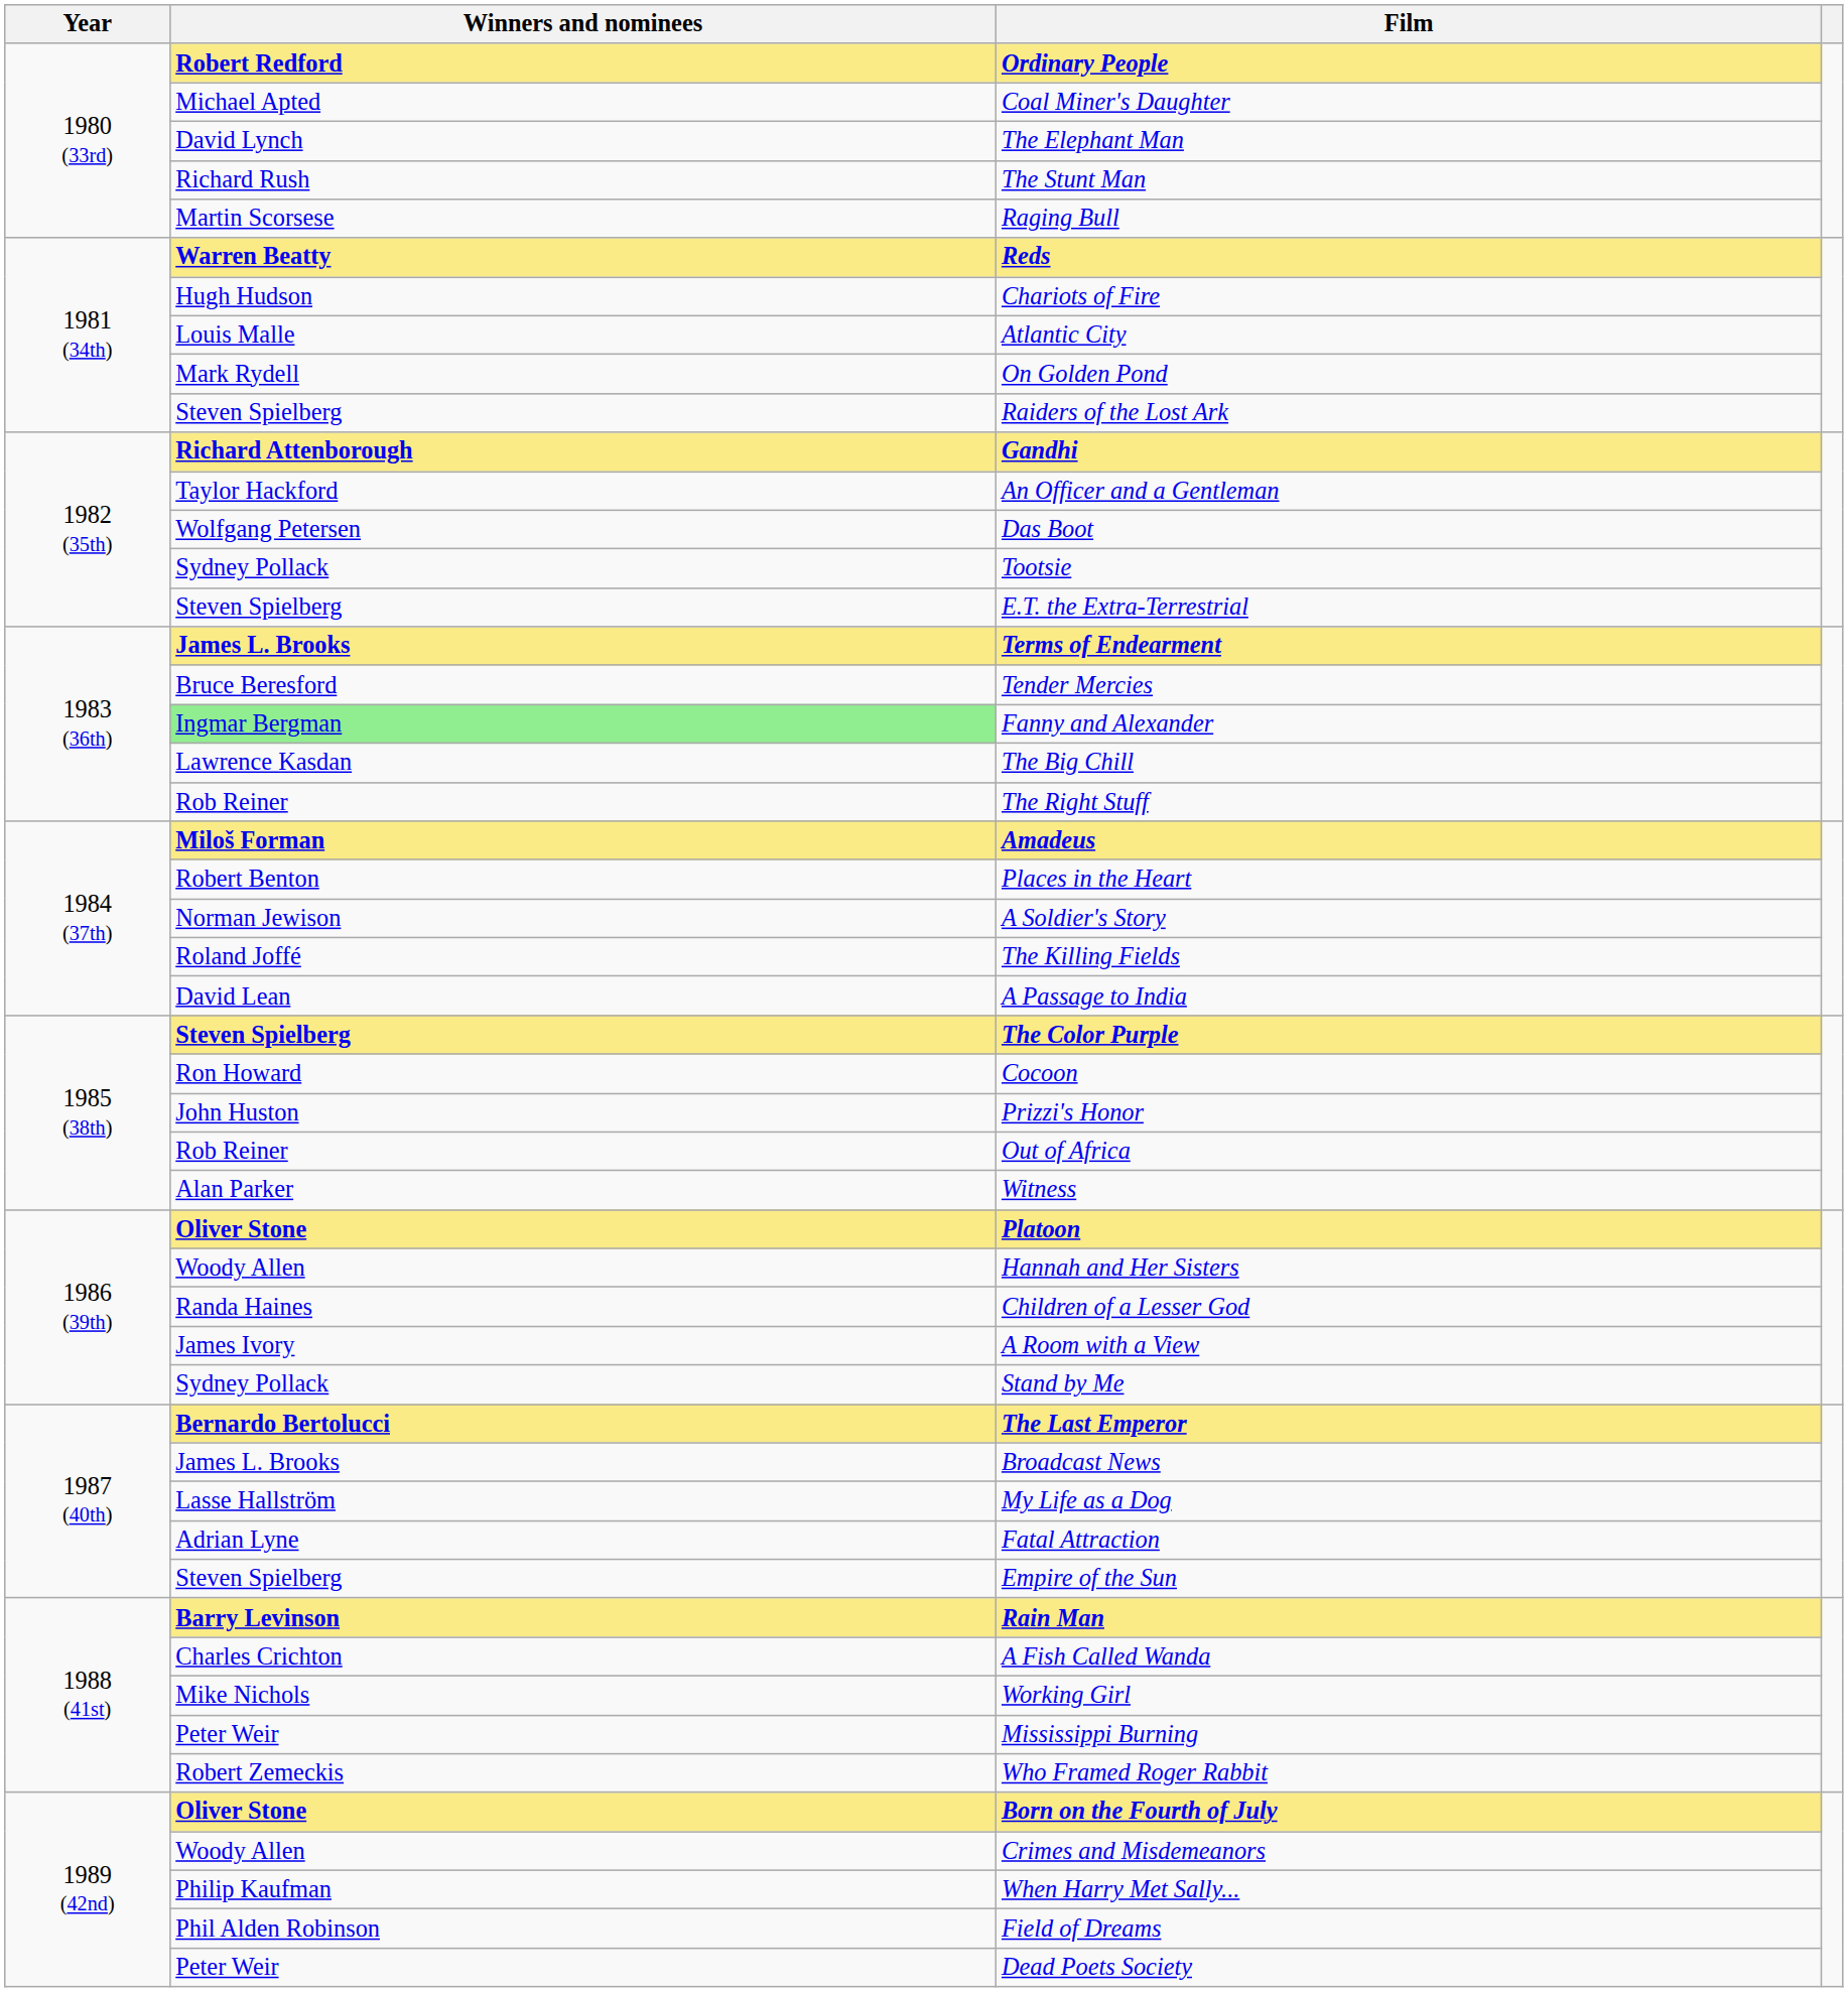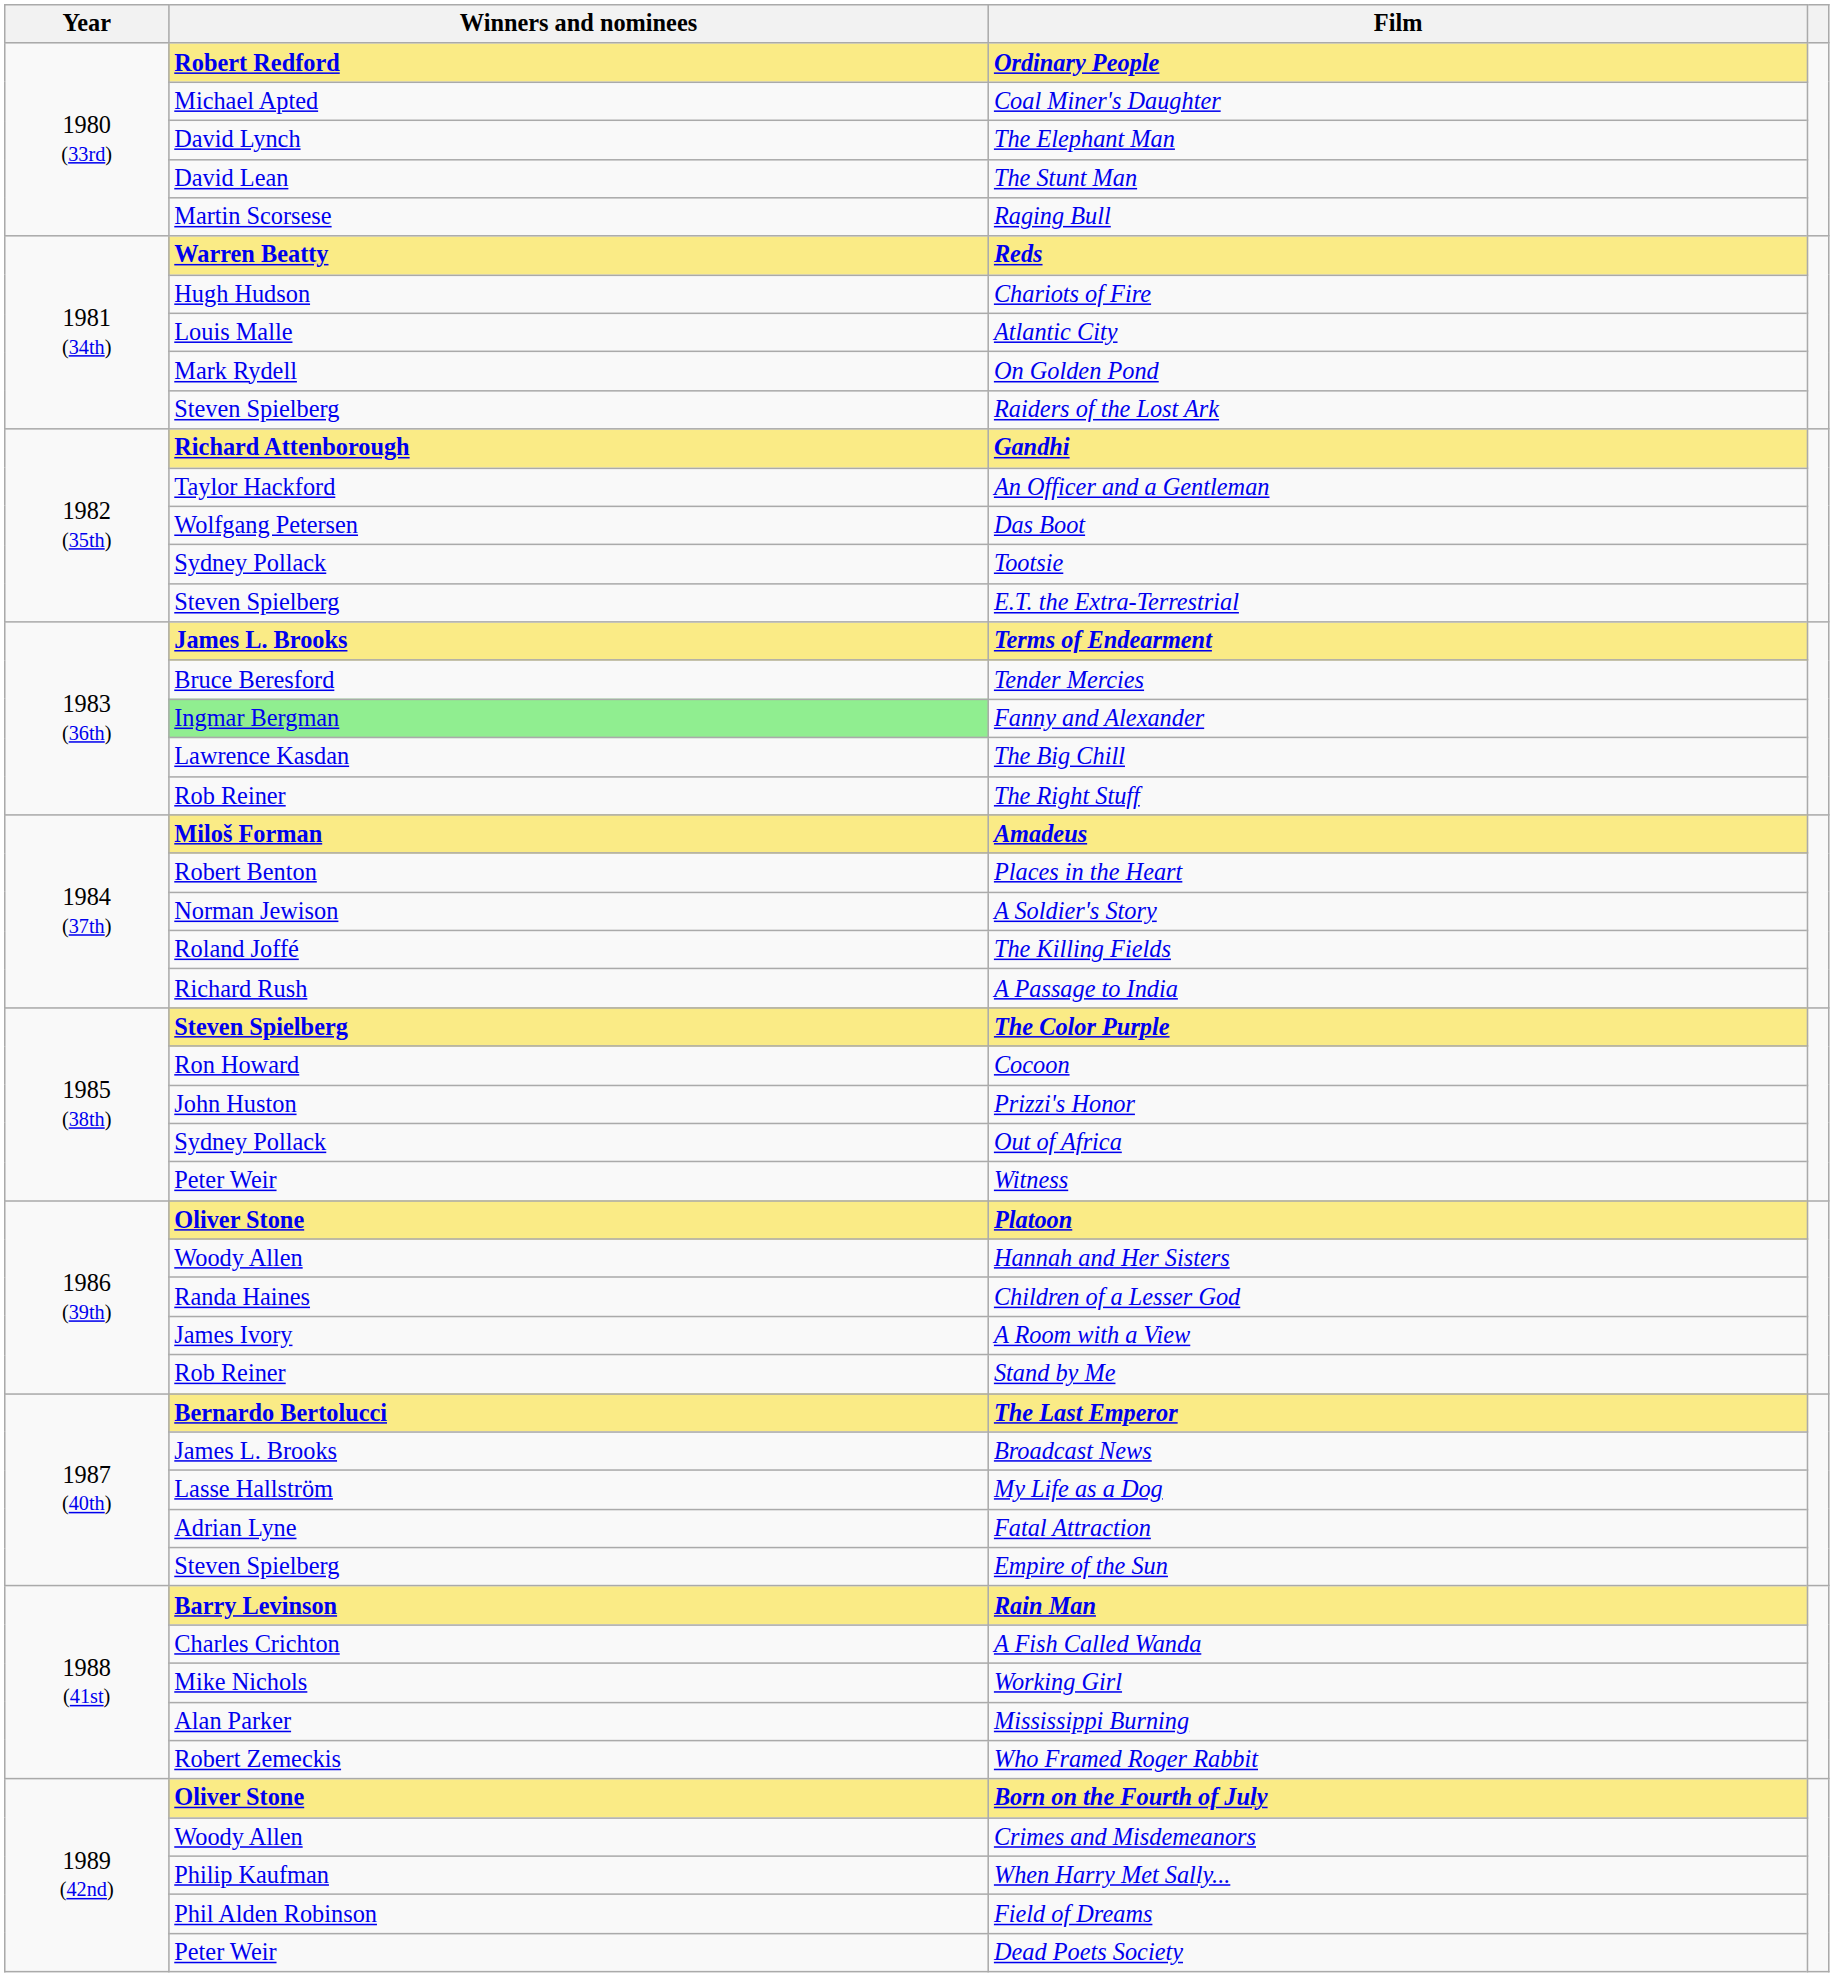The Stunt Man | Winners and nominees: Richard Rush -> David Lean
A Passage to India | Winners and nominees: David Lean -> Richard Rush
Out of Africa | Winners and nominees: Rob Reiner -> Sydney Pollack
Witness | Winners and nominees: Alan Parker -> Peter Weir
Stand by Me | Winners and nominees: Sydney Pollack -> Rob Reiner
Mississippi Burning | Winners and nominees: Peter Weir -> Alan Parker
